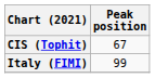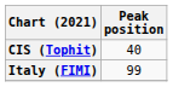CIS (Tophit) | Peak position: 67 -> 40
